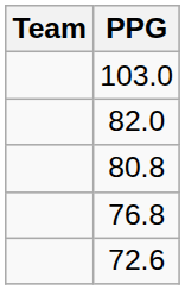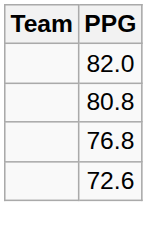- row: 103.0
